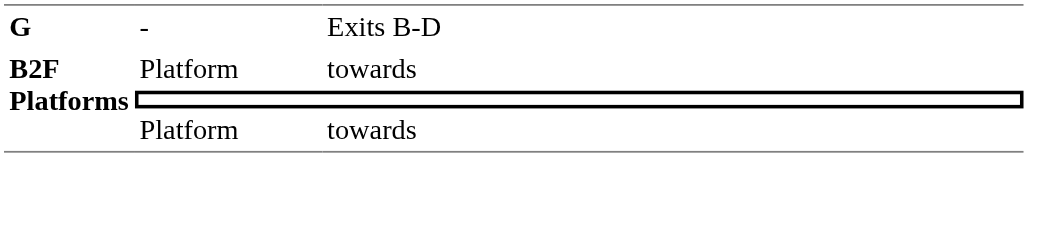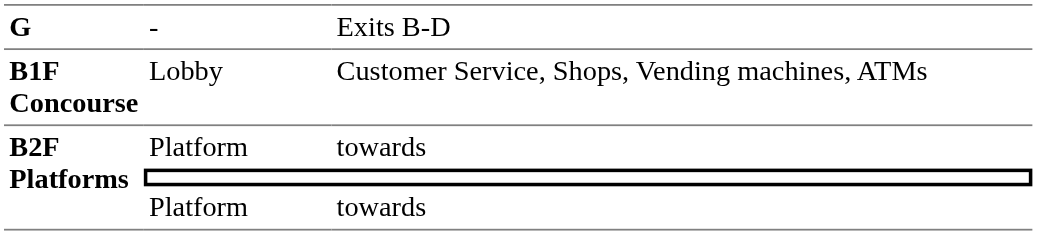+ row: B1F Concourse | Lobby | Customer Service, Shops, Vending machines, ATMs
